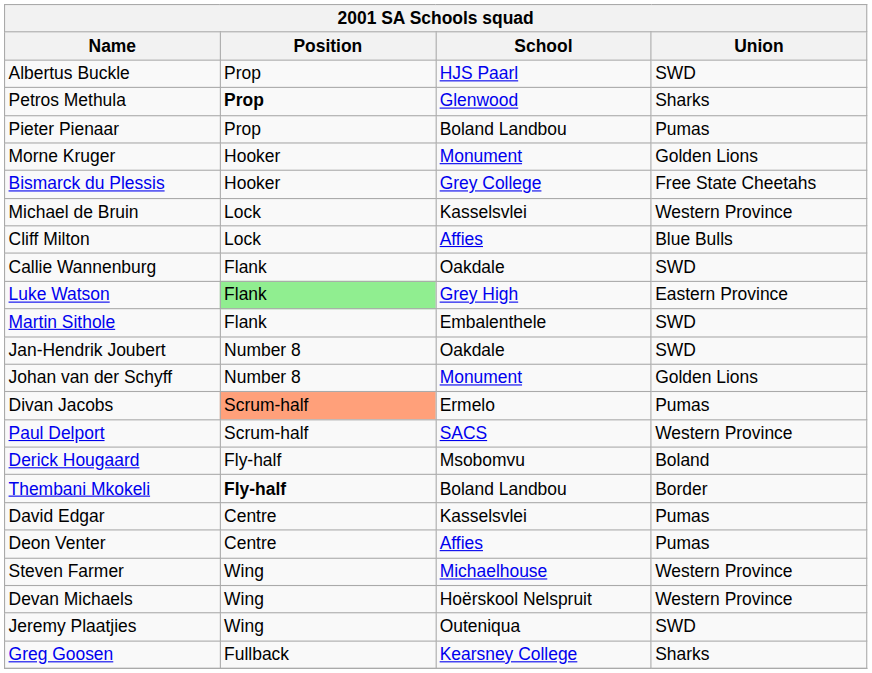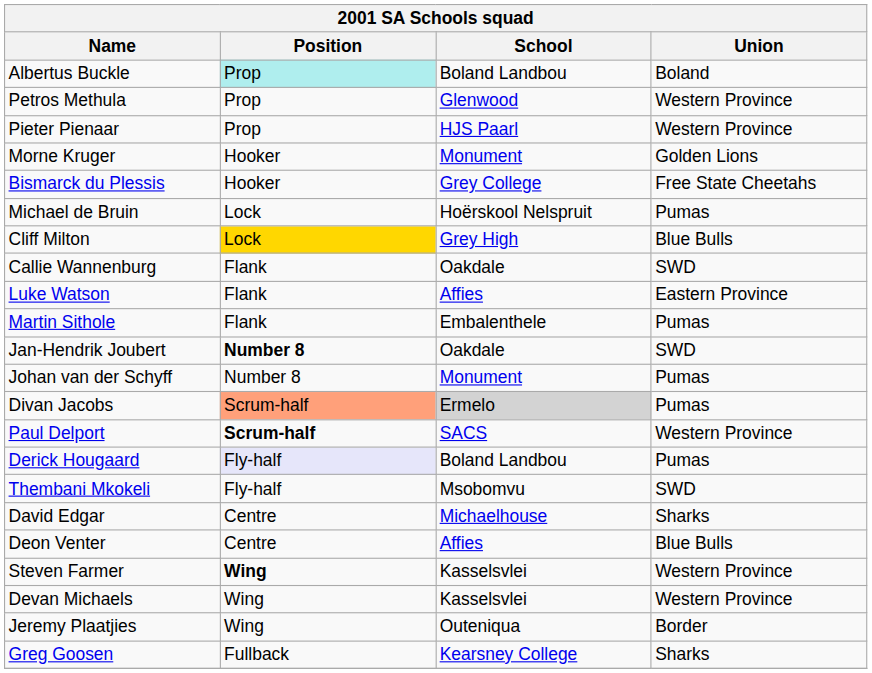Albertus Buckle | Position: no background -> paleturquoise background
Albertus Buckle | School: HJS Paarl -> Boland Landbou
Albertus Buckle | Union: SWD -> Boland
Petros Methula | Position: bold -> normal
Petros Methula | Union: Sharks -> Western Province
Pieter Pienaar | School: Boland Landbou -> HJS Paarl
Pieter Pienaar | Union: Pumas -> Western Province
Michael de Bruin | School: Kasselsvlei -> Hoërskool Nelspruit
Michael de Bruin | Union: Western Province -> Pumas
Cliff Milton | Position: no background -> gold background
Cliff Milton | School: Affies -> Grey High
Luke Watson | Position: lightgreen background -> no background
Luke Watson | School: Grey High -> Affies
Martin Sithole | Union: SWD -> Pumas
Jan-Hendrik Joubert | Position: normal -> bold
Johan van der Schyff | Union: Golden Lions -> Pumas
Divan Jacobs | School: no background -> lightgrey background
Paul Delport | Position: normal -> bold
Derick Hougaard | Position: no background -> lavender background
Derick Hougaard | School: Msobomvu -> Boland Landbou
Derick Hougaard | Union: Boland -> Pumas
Thembani Mkokeli | Position: bold -> normal
Thembani Mkokeli | School: Boland Landbou -> Msobomvu
Thembani Mkokeli | Union: Border -> SWD
David Edgar | School: Kasselsvlei -> Michaelhouse
David Edgar | Union: Pumas -> Sharks
Deon Venter | Union: Pumas -> Blue Bulls
Steven Farmer | Position: normal -> bold
Steven Farmer | School: Michaelhouse -> Kasselsvlei
Devan Michaels | School: Hoërskool Nelspruit -> Kasselsvlei
Jeremy Plaatjies | Union: SWD -> Border
